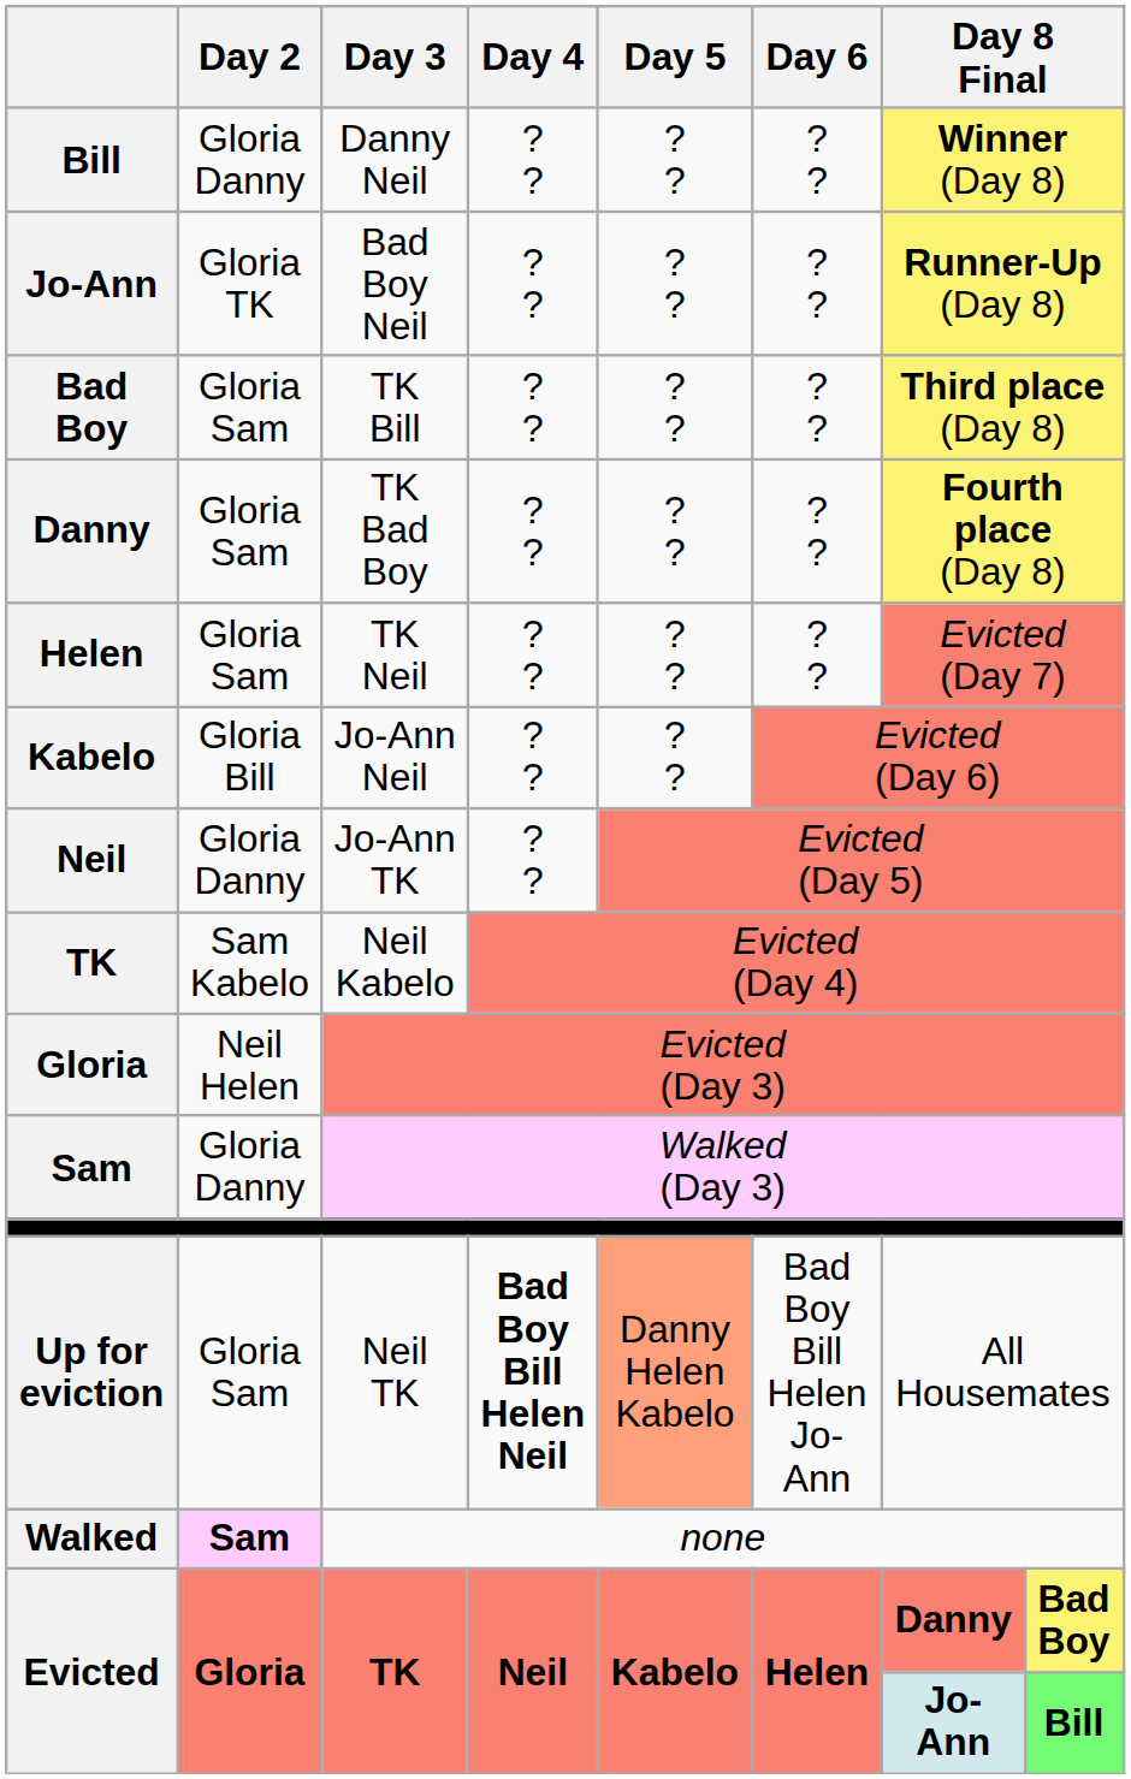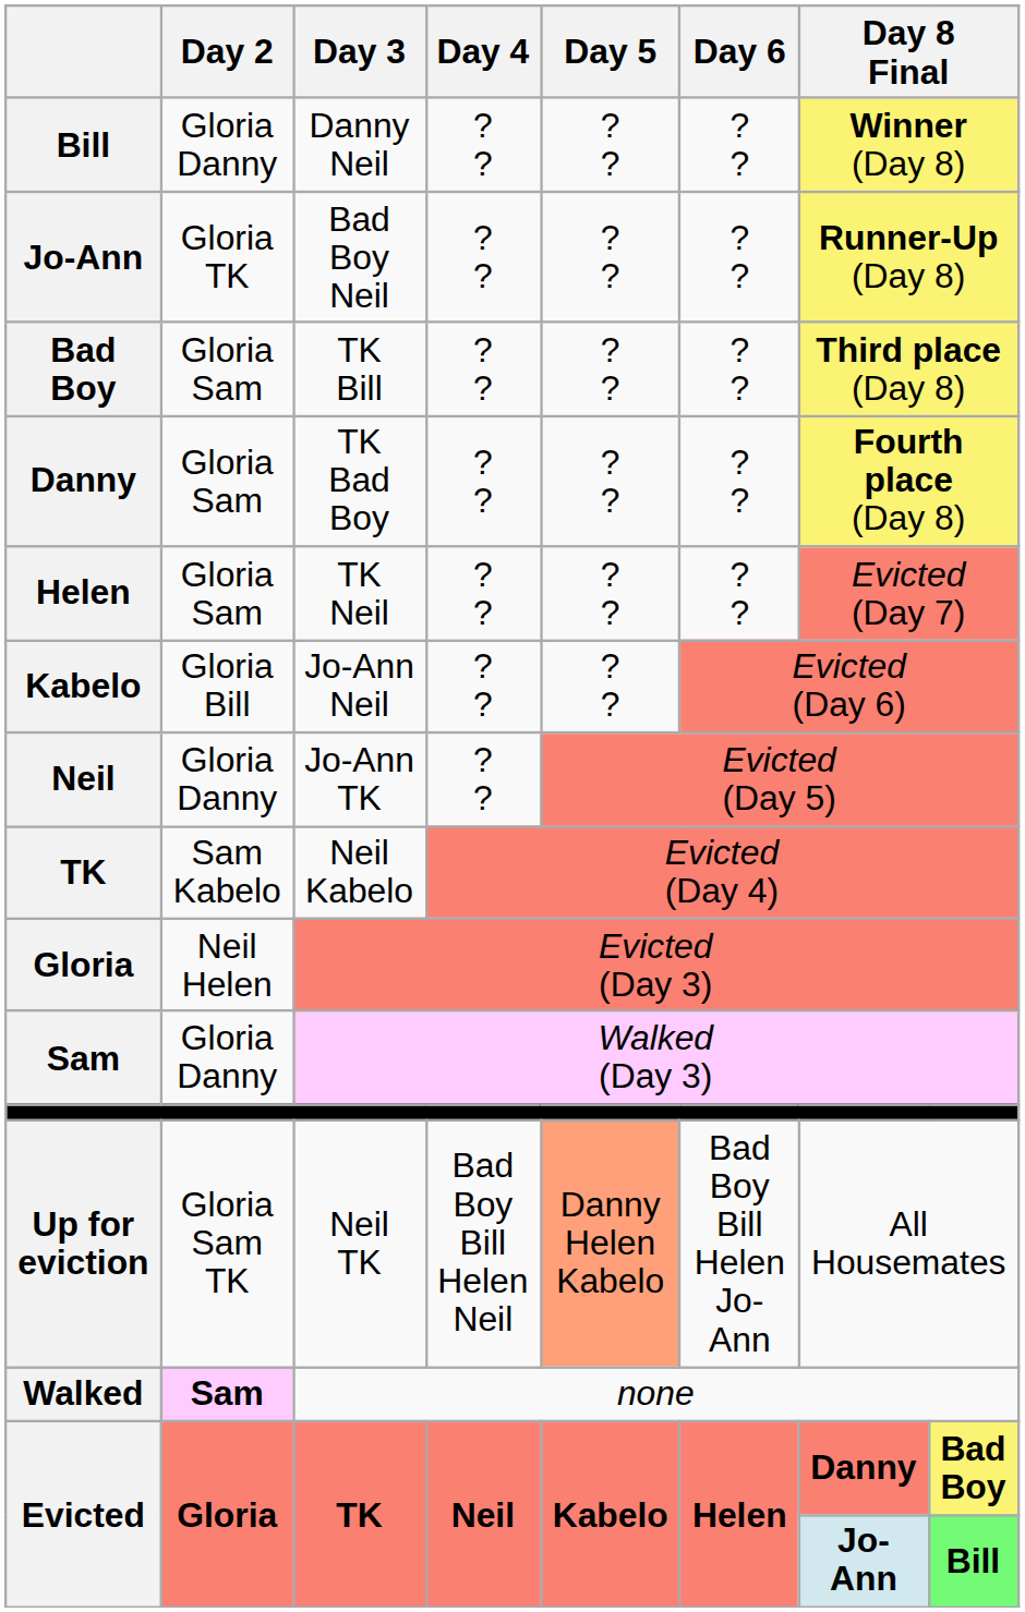Up for eviction | Day 2: Gloria Sam -> Gloria Sam TK
Up for eviction | Day 4: bold -> normal
